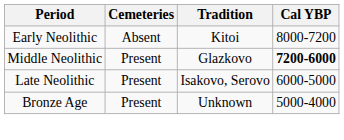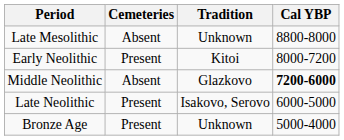+ row: Late Mesolithic | Absent | Unknown | 8800-8000
Early Neolithic | Cemeteries: Absent -> Present
Middle Neolithic | Cemeteries: Present -> Absent
